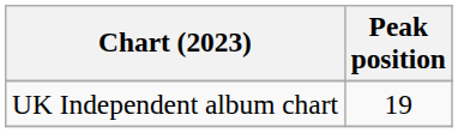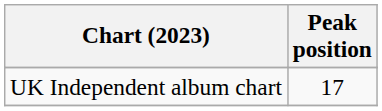UK Independent album chart | Peak position: 19 -> 17
